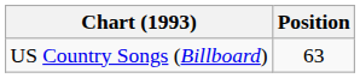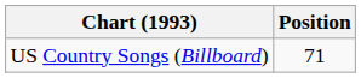US Country Songs (Billboard) | Position: 63 -> 71
